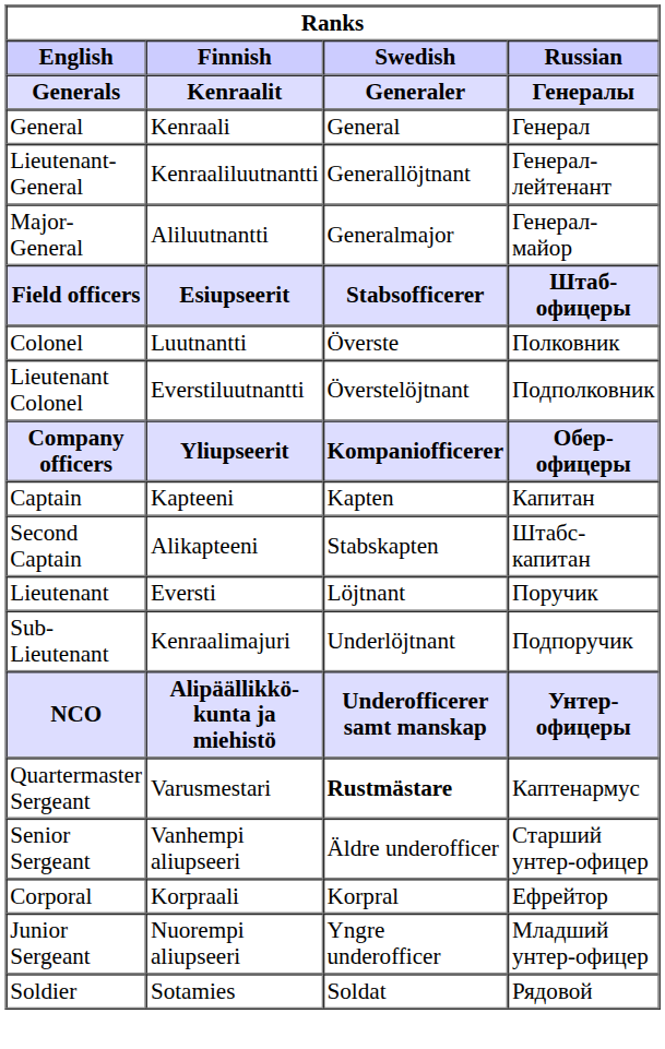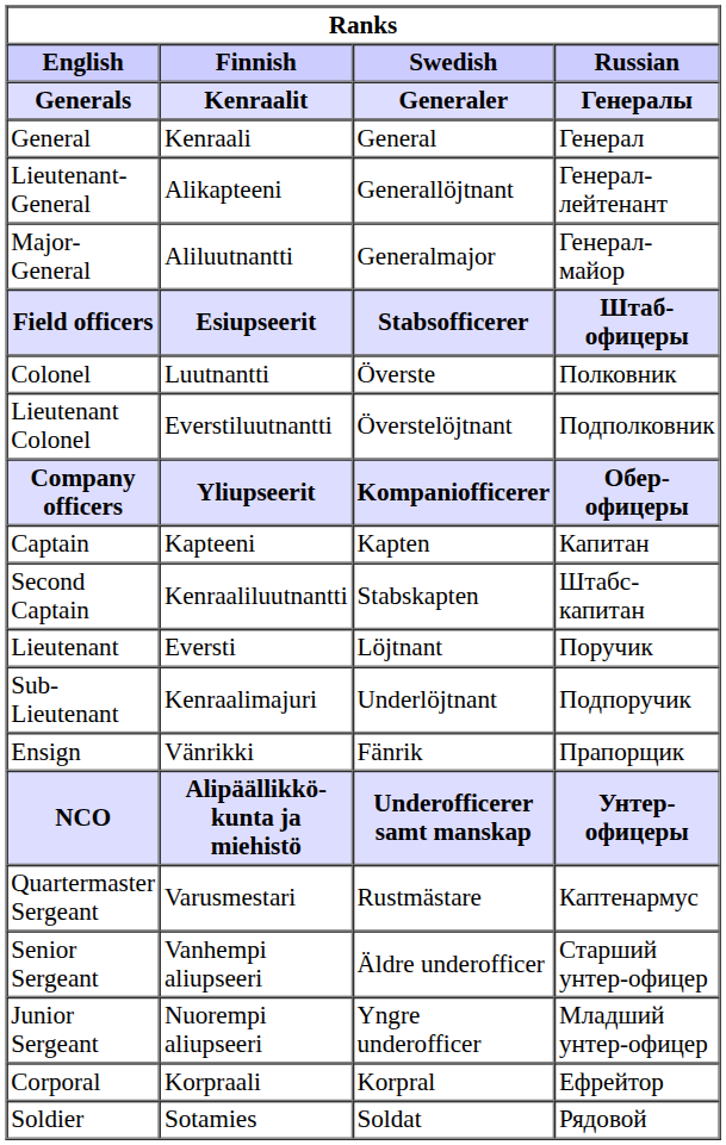Lieutenant-General | Finnish / Kenraalit: Kenraaliluutnantti -> Alikapteeni
Second Captain | Finnish / Kenraalit: Alikapteeni -> Kenraaliluutnantti
+ row: Ensign | Vänrikki | Fänrik | Прапорщик
Quartermaster Sergeant | Swedish / Generaler: bold -> normal
rows swapped: Junior Sergeant <-> Corporal
